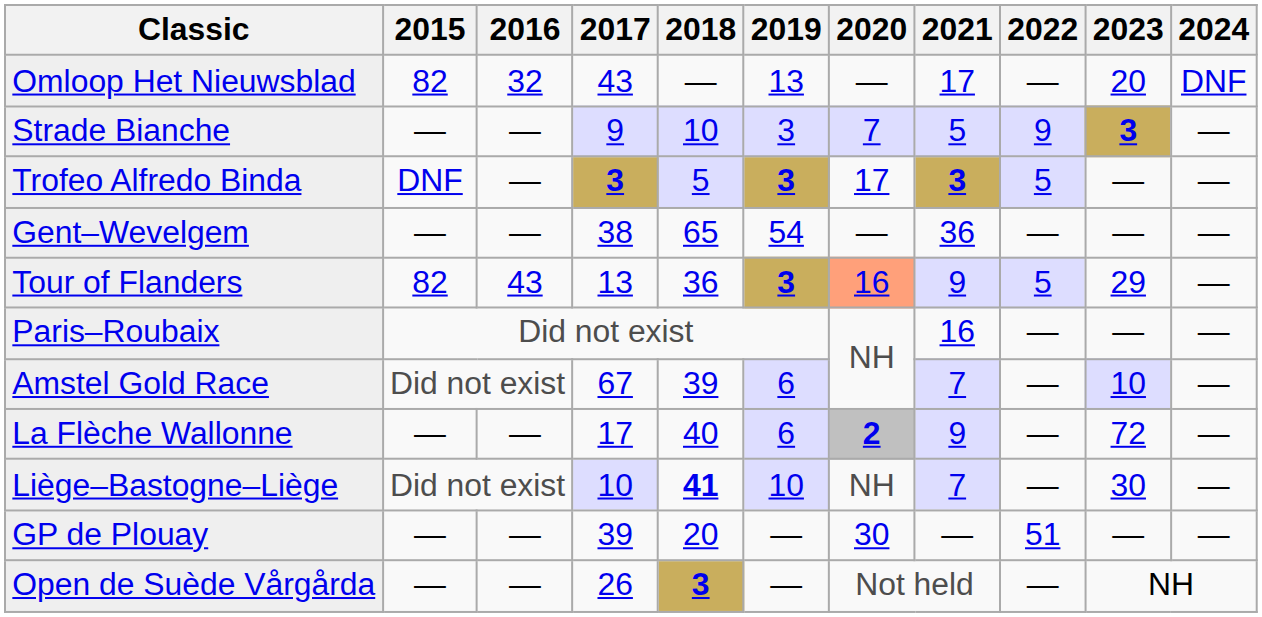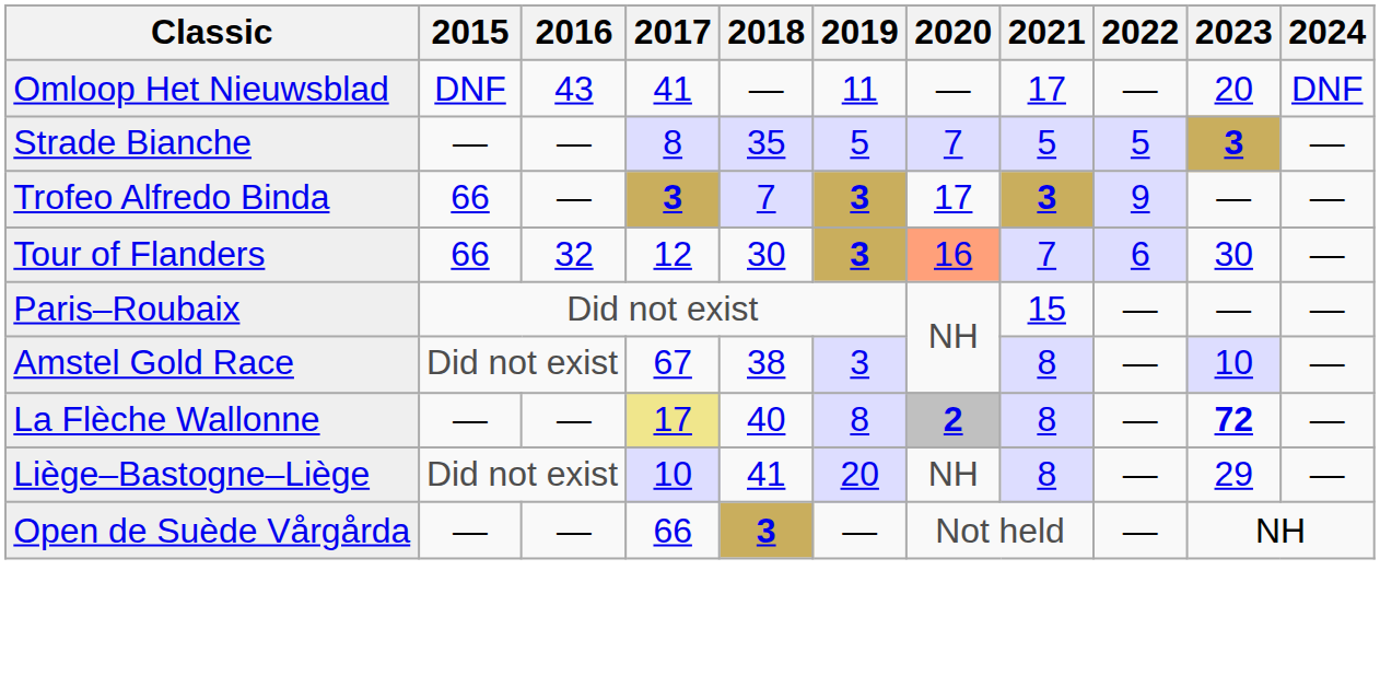Omloop Het Nieuwsblad | 2015: 82 -> DNF
Omloop Het Nieuwsblad | 2016: 32 -> 43
Omloop Het Nieuwsblad | 2017: 43 -> 41
Omloop Het Nieuwsblad | 2019: 13 -> 11
Strade Bianche | 2017: 9 -> 8
Strade Bianche | 2018: 10 -> 35
Strade Bianche | 2019: 3 -> 5
Strade Bianche | 2022: 9 -> 5
Trofeo Alfredo Binda | 2015: DNF -> 66
Trofeo Alfredo Binda | 2018: 5 -> 7
Trofeo Alfredo Binda | 2022: 5 -> 9
- row: Gent–Wevelgem | — | — | 38 | 65 | 54 | — | 36 | — | — | —
Tour of Flanders | 2015: 82 -> 66
Tour of Flanders | 2016: 43 -> 32
Tour of Flanders | 2017: 13 -> 12
Tour of Flanders | 2018: 36 -> 30
Tour of Flanders | 2021: 9 -> 7
Tour of Flanders | 2022: 5 -> 6
Tour of Flanders | 2023: 29 -> 30
Paris–Roubaix | 2021: 16 -> 15
Amstel Gold Race | 2018: 39 -> 38
Amstel Gold Race | 2019: 6 -> 3
Amstel Gold Race | 2021: 7 -> 8
La Flèche Wallonne | 2017: no background -> khaki background
La Flèche Wallonne | 2019: 6 -> 8
La Flèche Wallonne | 2021: 9 -> 8
La Flèche Wallonne | 2023: normal -> bold
Liège–Bastogne–Liège | 2018: bold -> normal
Liège–Bastogne–Liège | 2019: 10 -> 20
Liège–Bastogne–Liège | 2021: 7 -> 8
Liège–Bastogne–Liège | 2023: 30 -> 29
- row: GP de Plouay | — | — | 39 | 20 | — | 30 | — | 51 | — | —
Open de Suède Vårgårda | 2017: 26 -> 66
